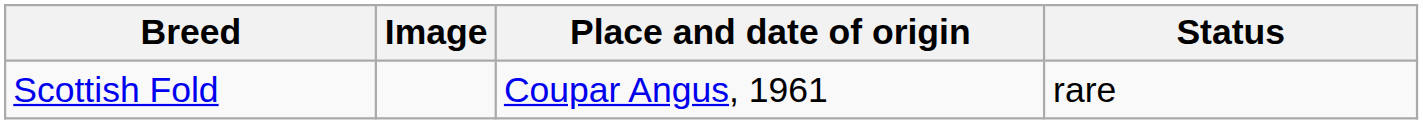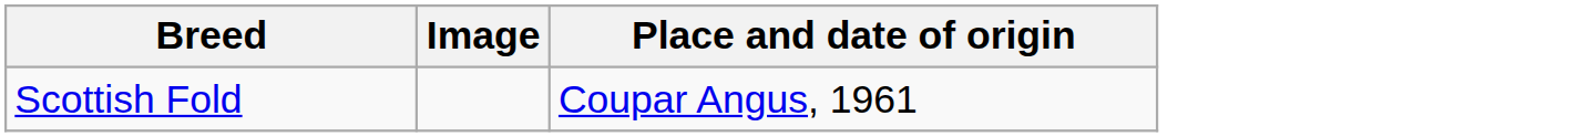- column: Status | rare
